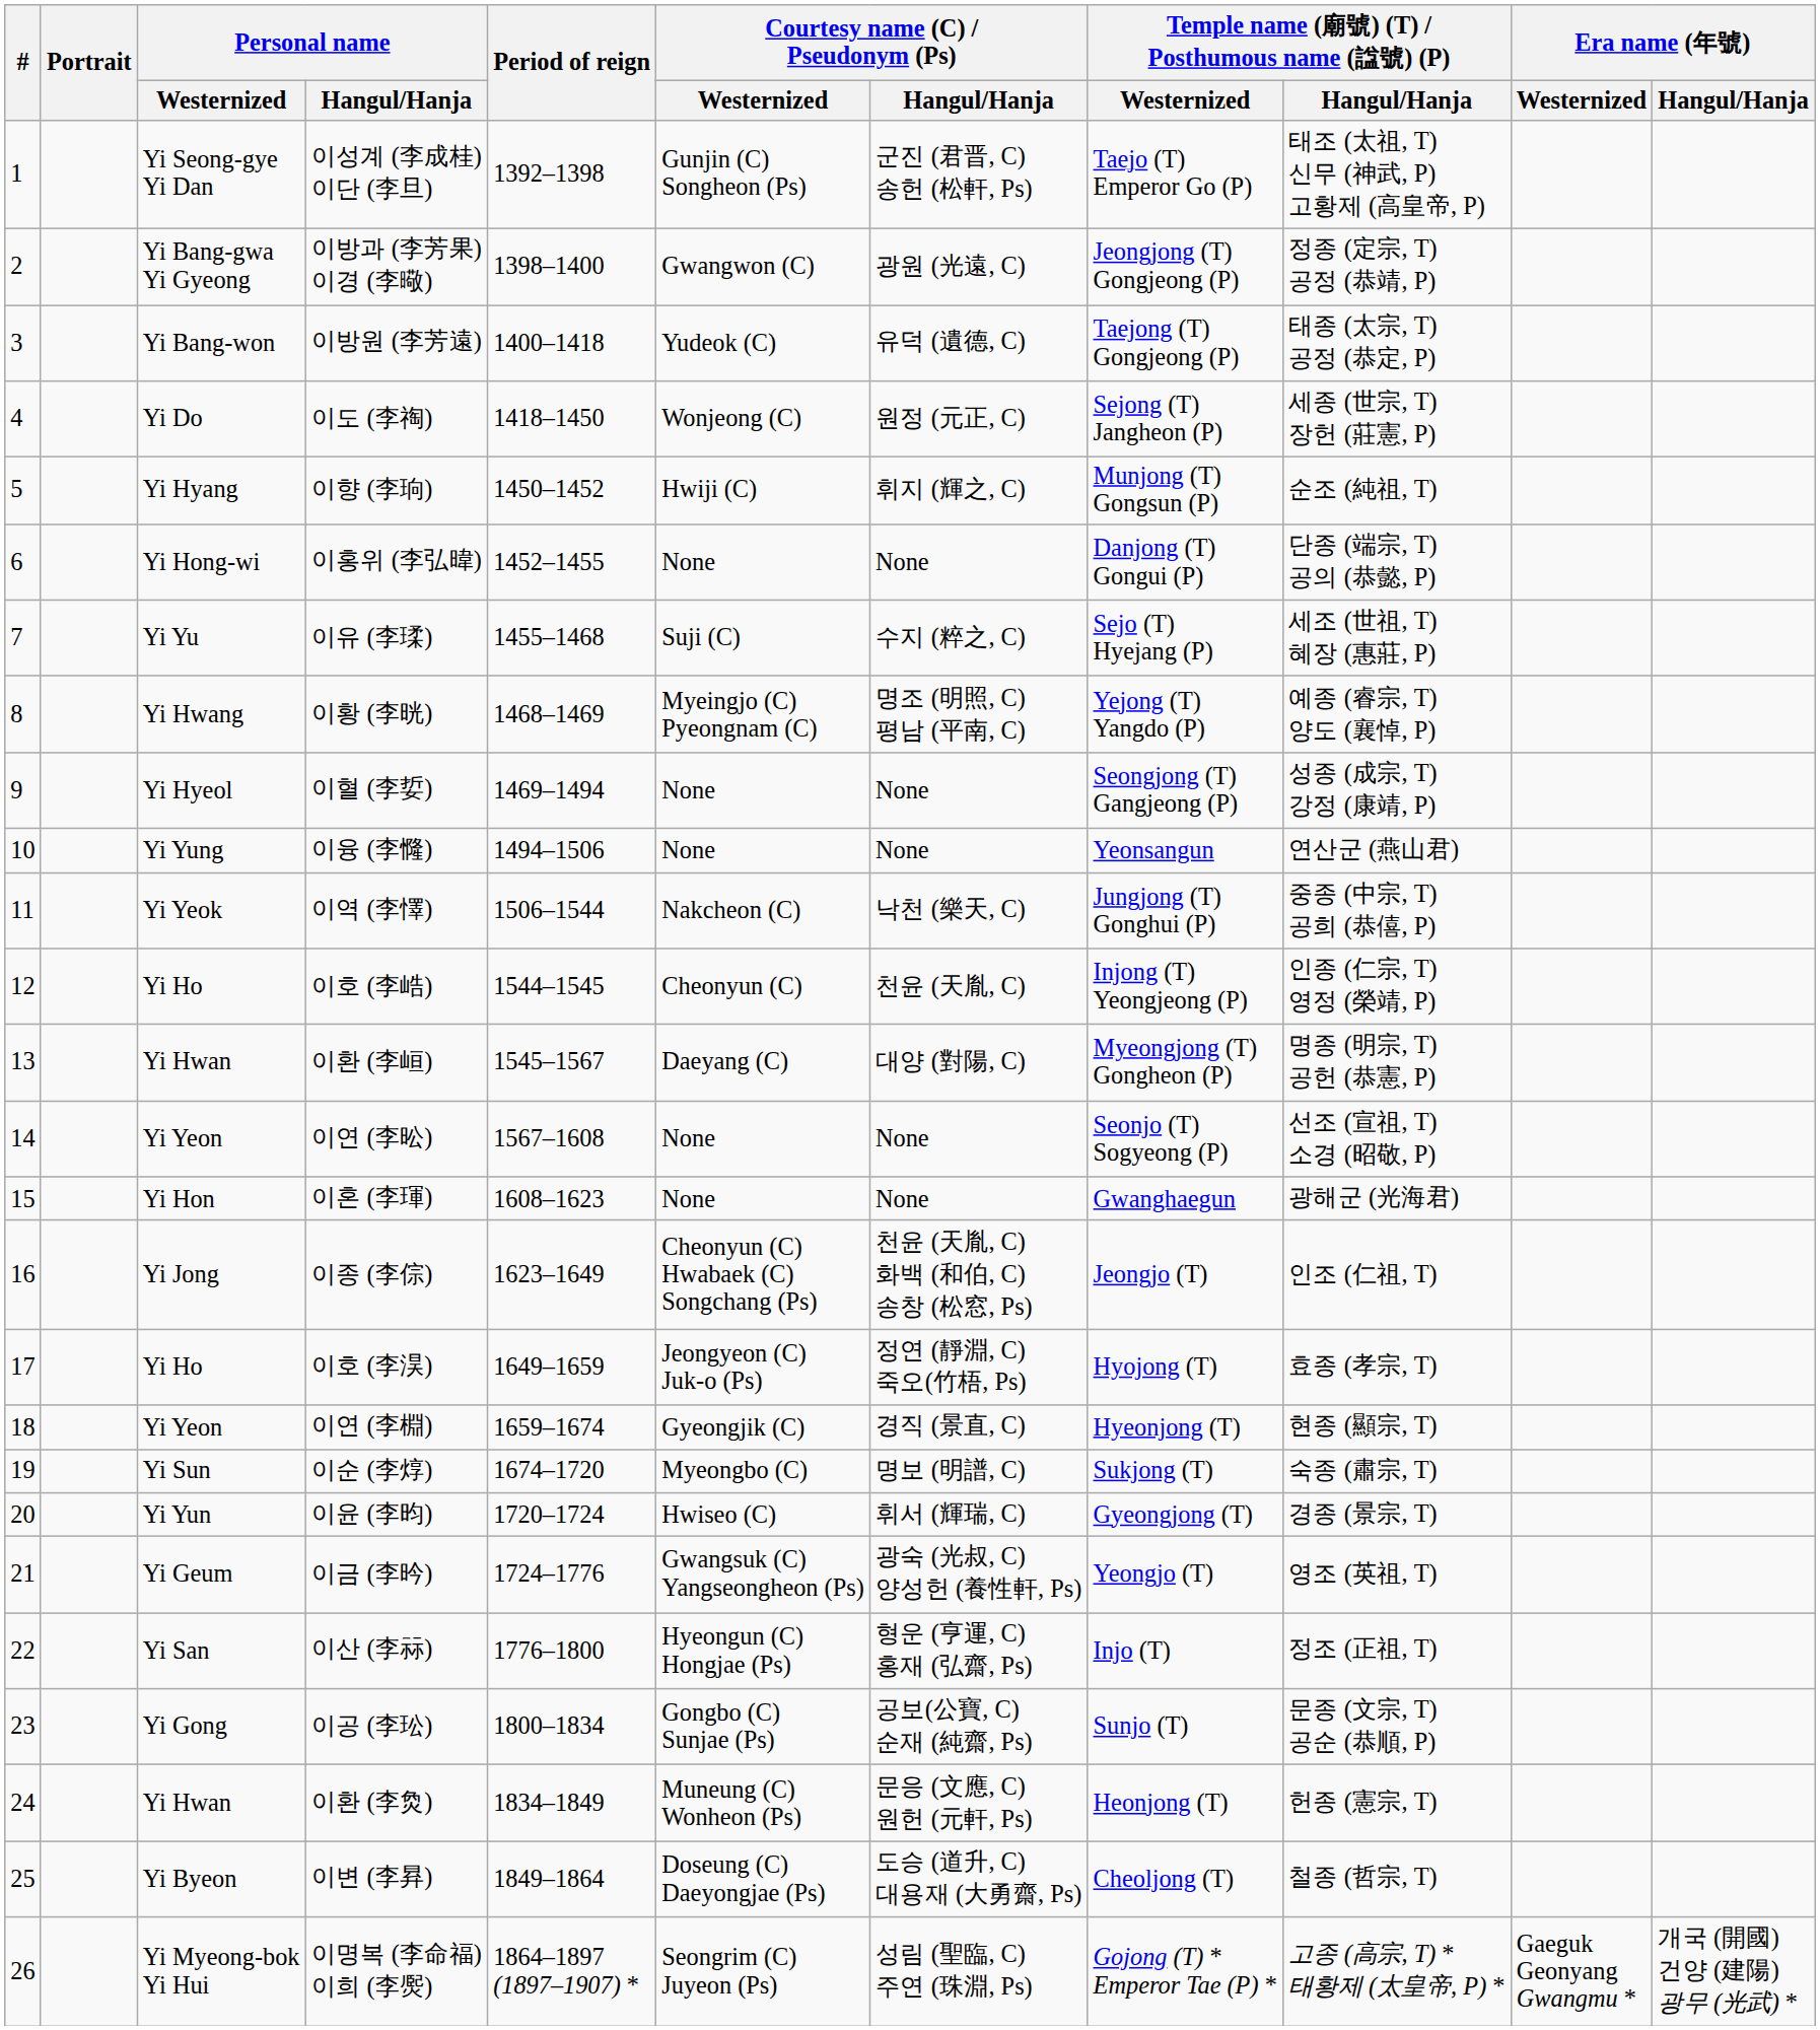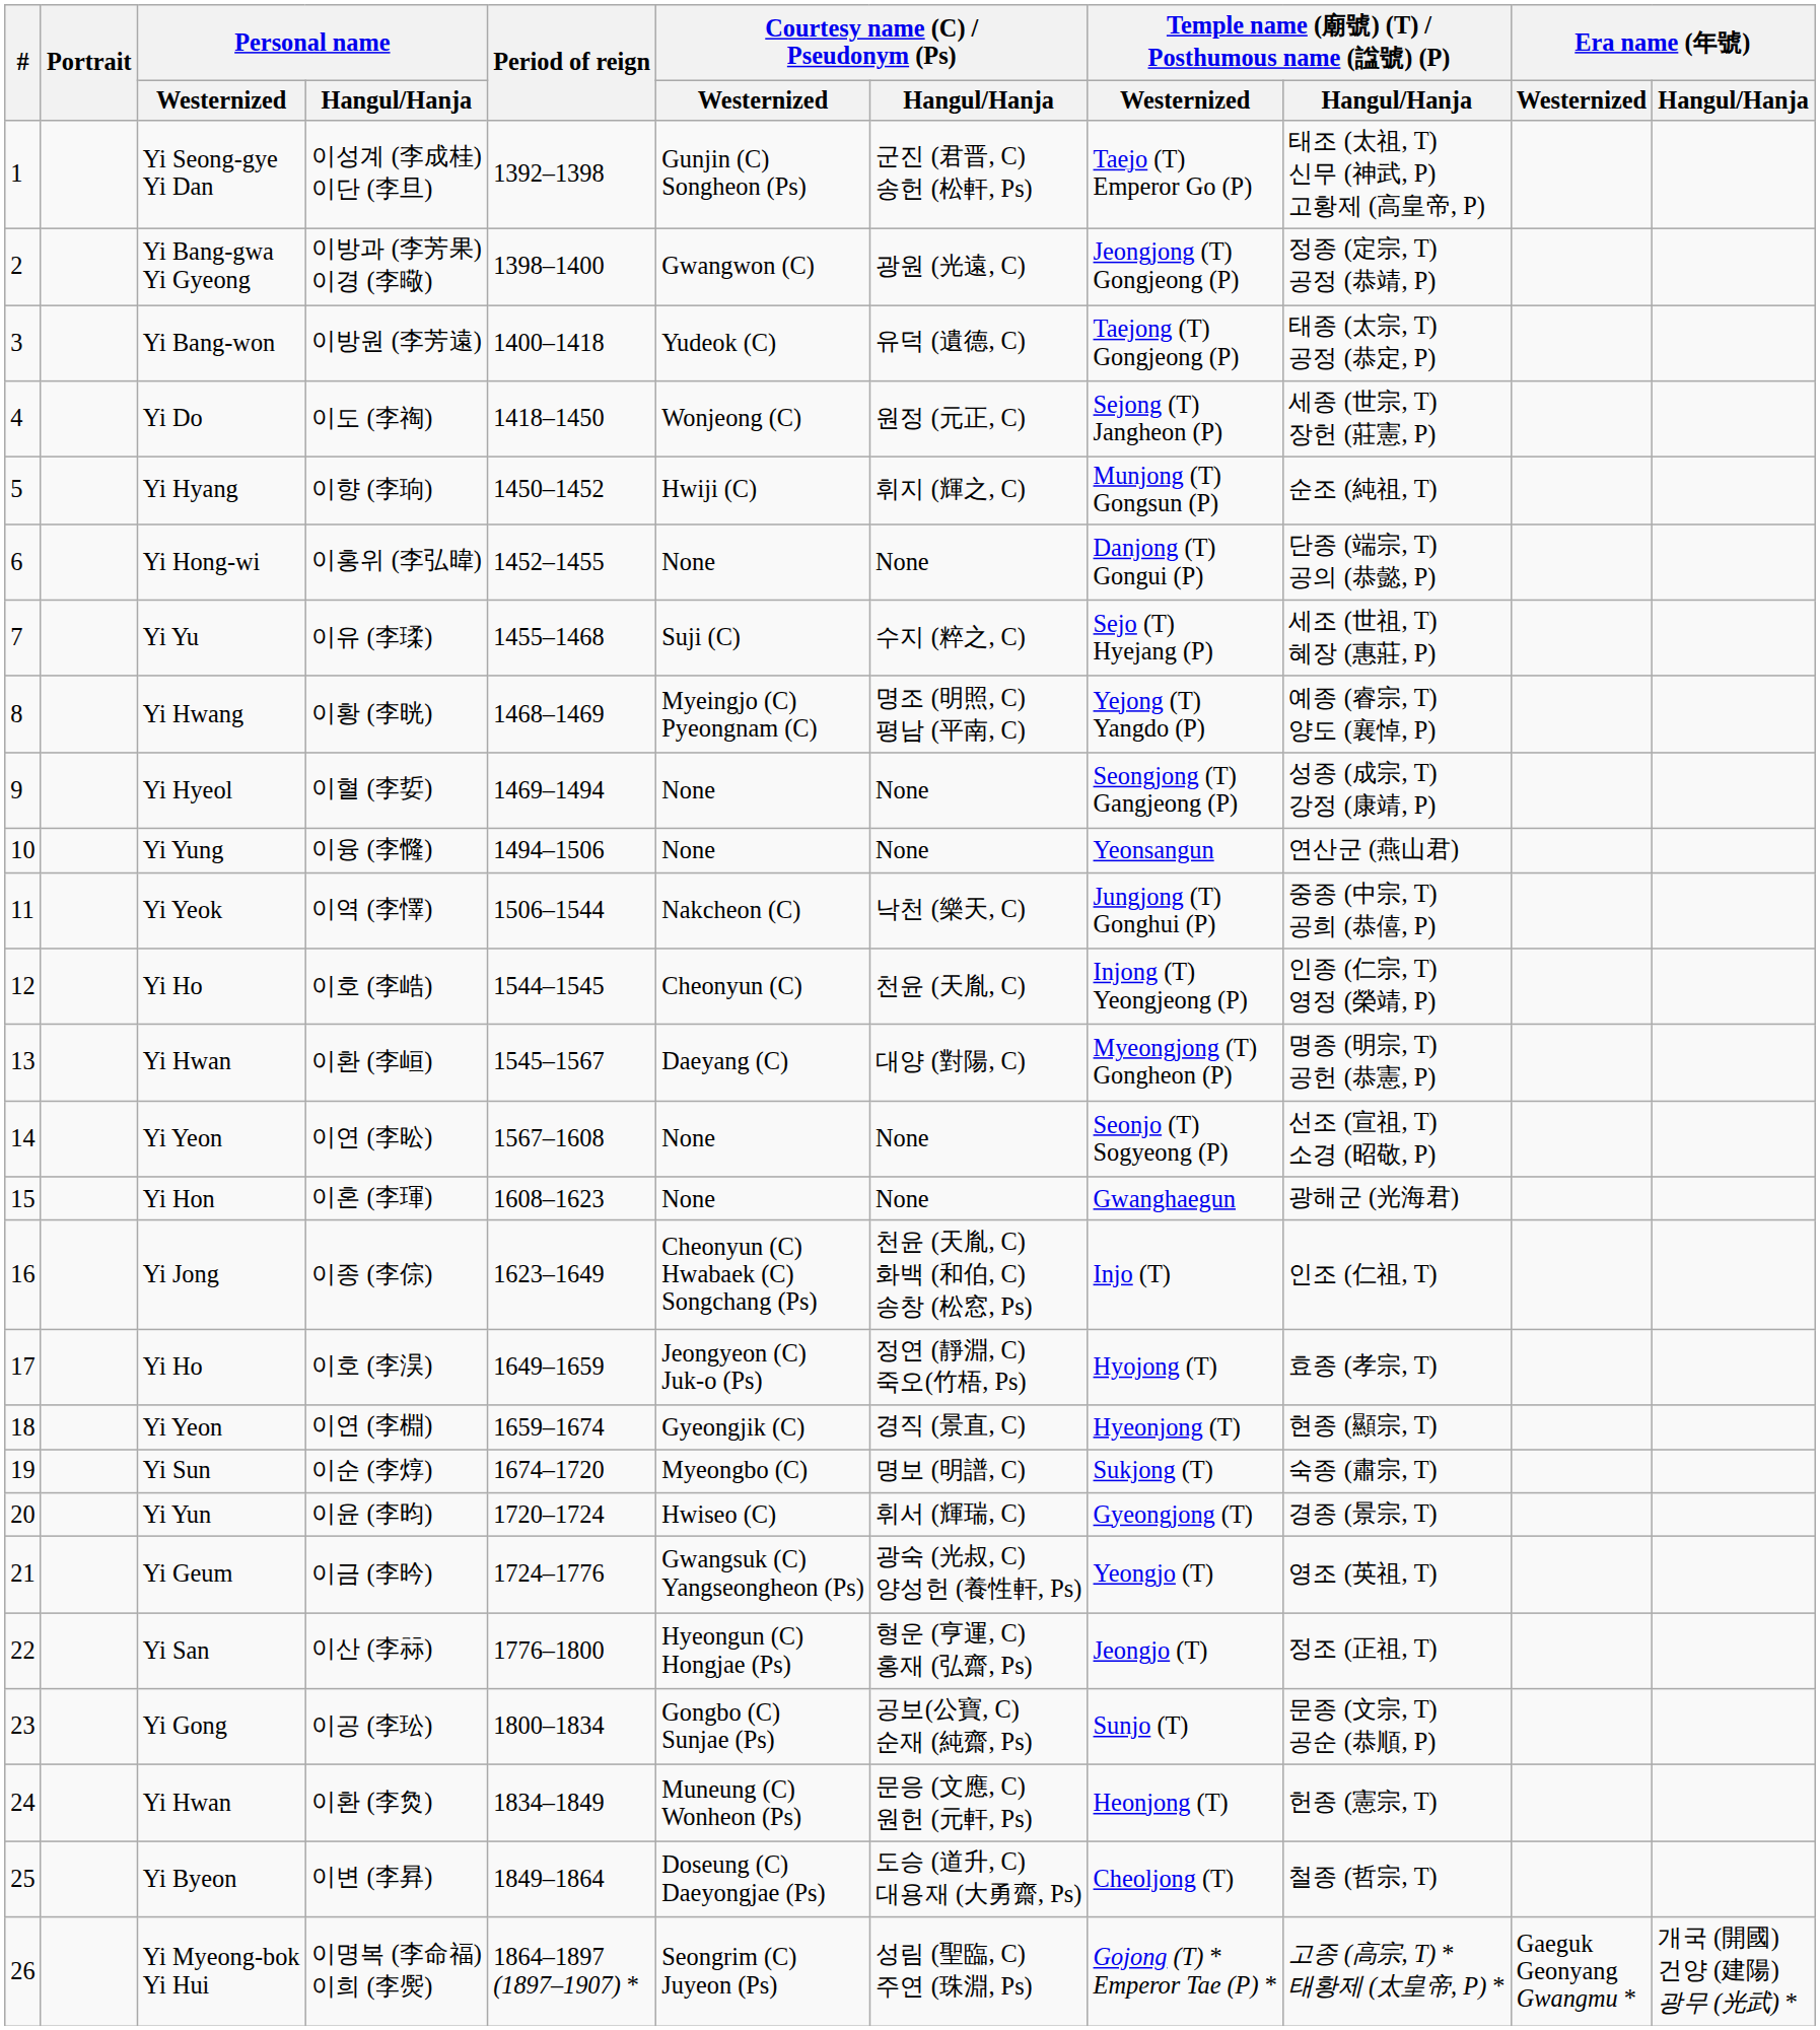이종 (李倧) | column 8: Jeongjo (T) -> Injo (T)
이산 (李祘) | column 8: Injo (T) -> Jeongjo (T)
